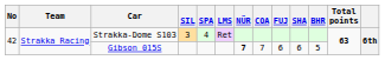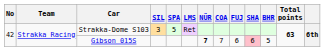Strakka-Dome S103 | SPA: 4 -> 5
Gibson 015S | SHA: no background -> pink background
